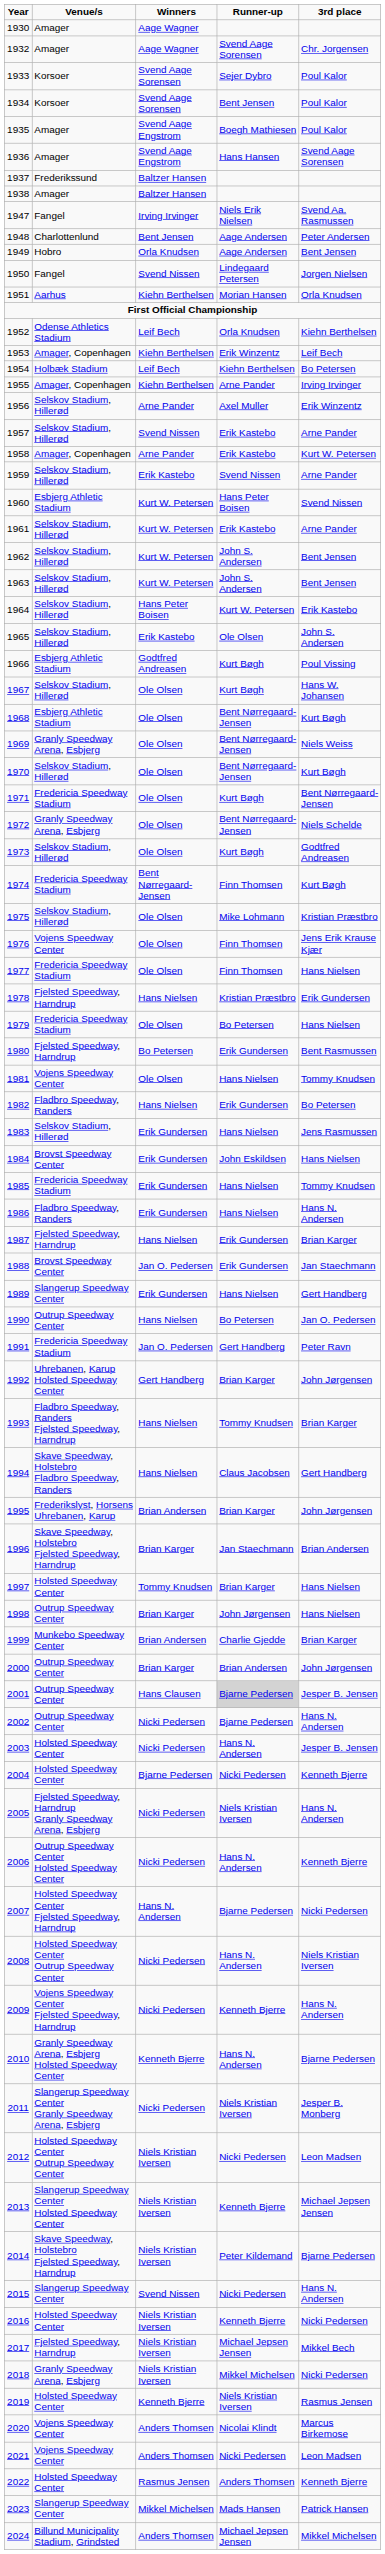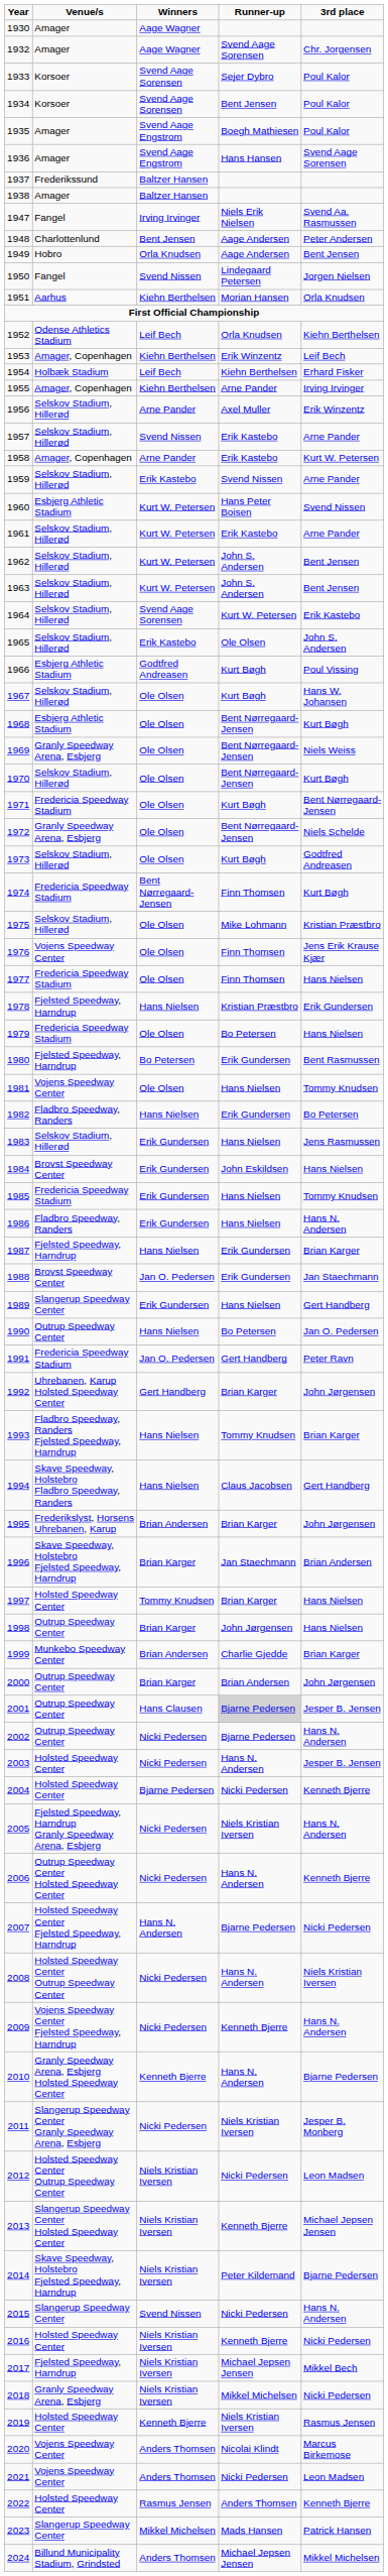1954 | 3rd place: Bo Petersen -> Erhard Fisker
1964 | Winners: Hans Peter Boisen -> Svend Aage Sorensen
